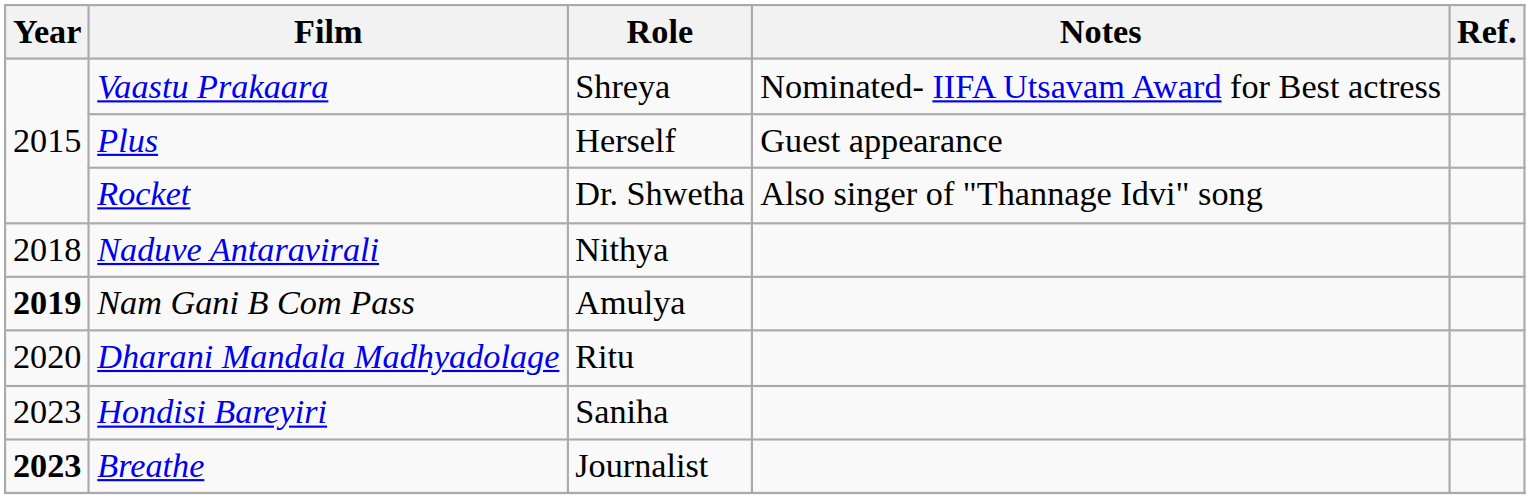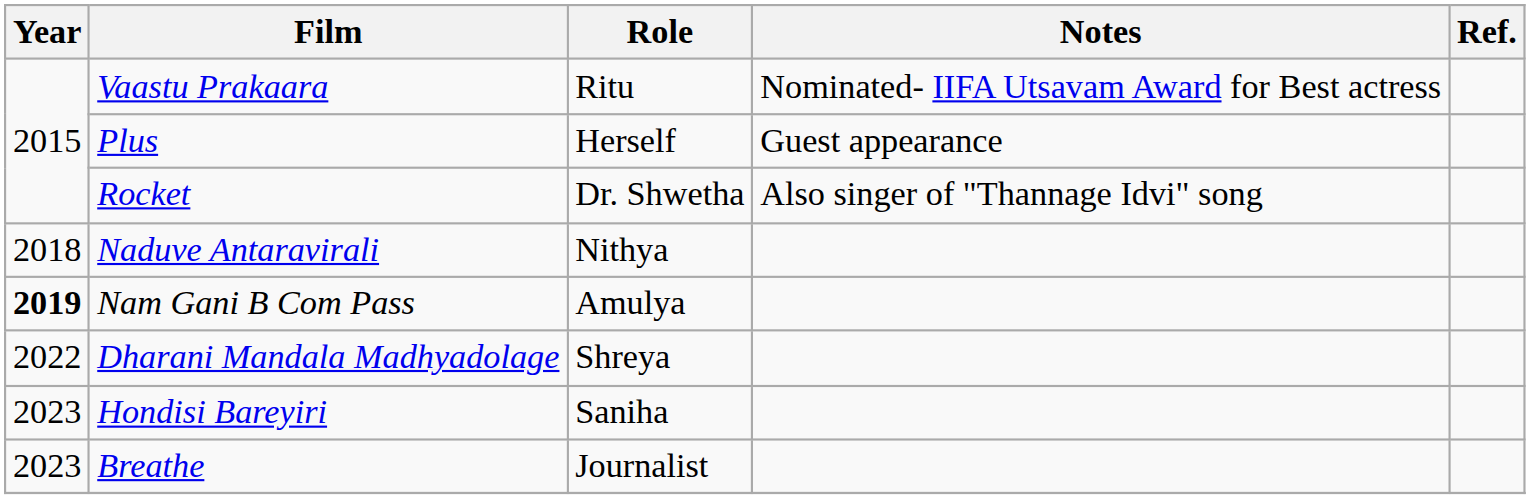Vaastu Prakaara | Role: Shreya -> Ritu
Dharani Mandala Madhyadolage | Year: 2020 -> 2022
Dharani Mandala Madhyadolage | Role: Ritu -> Shreya
Breathe | Year: bold -> normal
